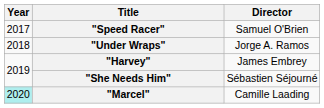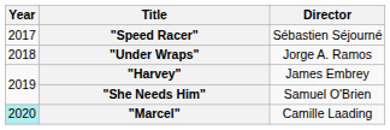"Speed Racer" | Director: Samuel O'Brien -> Sébastien Séjourné
"She Needs Him" | Director: Sébastien Séjourné -> Samuel O'Brien
